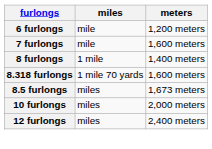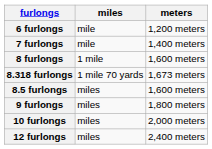7 furlongs | meters: 1,600 meters -> 1,400 meters
8 furlongs | meters: 1,400 meters -> 1,600 meters
8.318 furlongs | meters: 1,600 meters -> 1,673 meters
8.5 furlongs | meters: 1,673 meters -> 1,600 meters
+ row: 9 furlongs | miles | 1,800 meters
